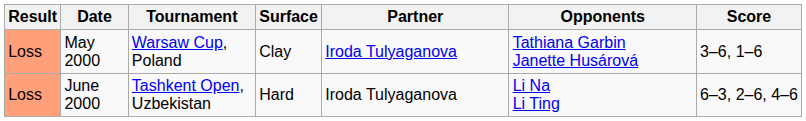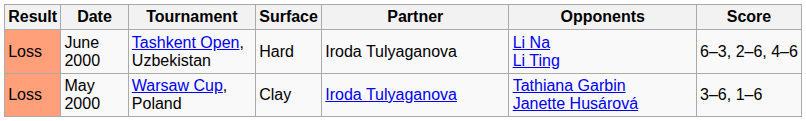rows swapped: May 2000 <-> June 2000
